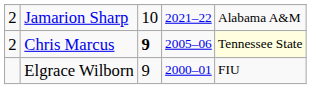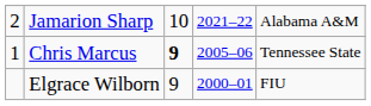Chris Marcus | column 1: 2 -> 1
Chris Marcus | column 5: lightyellow background -> no background
